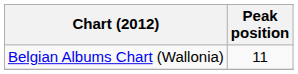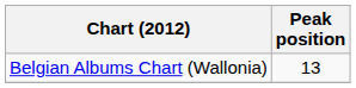Belgian Albums Chart (Wallonia) | Peak position: 11 -> 13
